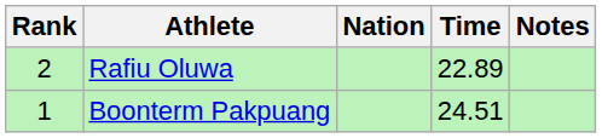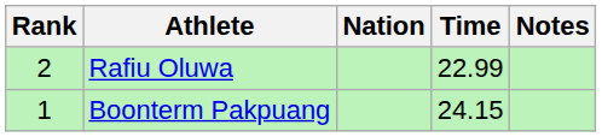Rafiu Oluwa | Time: 22.89 -> 22.99
Boonterm Pakpuang | Time: 24.51 -> 24.15
